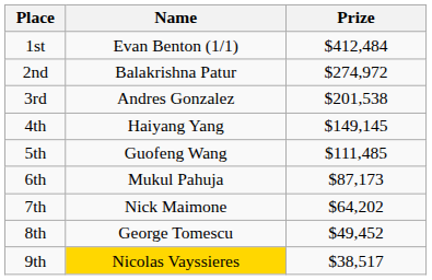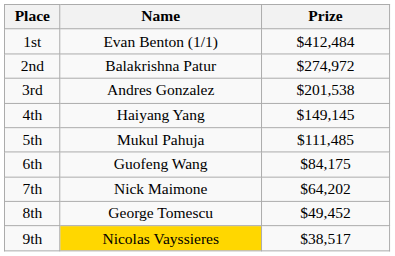5th | Name: Guofeng Wang -> Mukul Pahuja
6th | Name: Mukul Pahuja -> Guofeng Wang
6th | Prize: $87,173 -> $84,175
